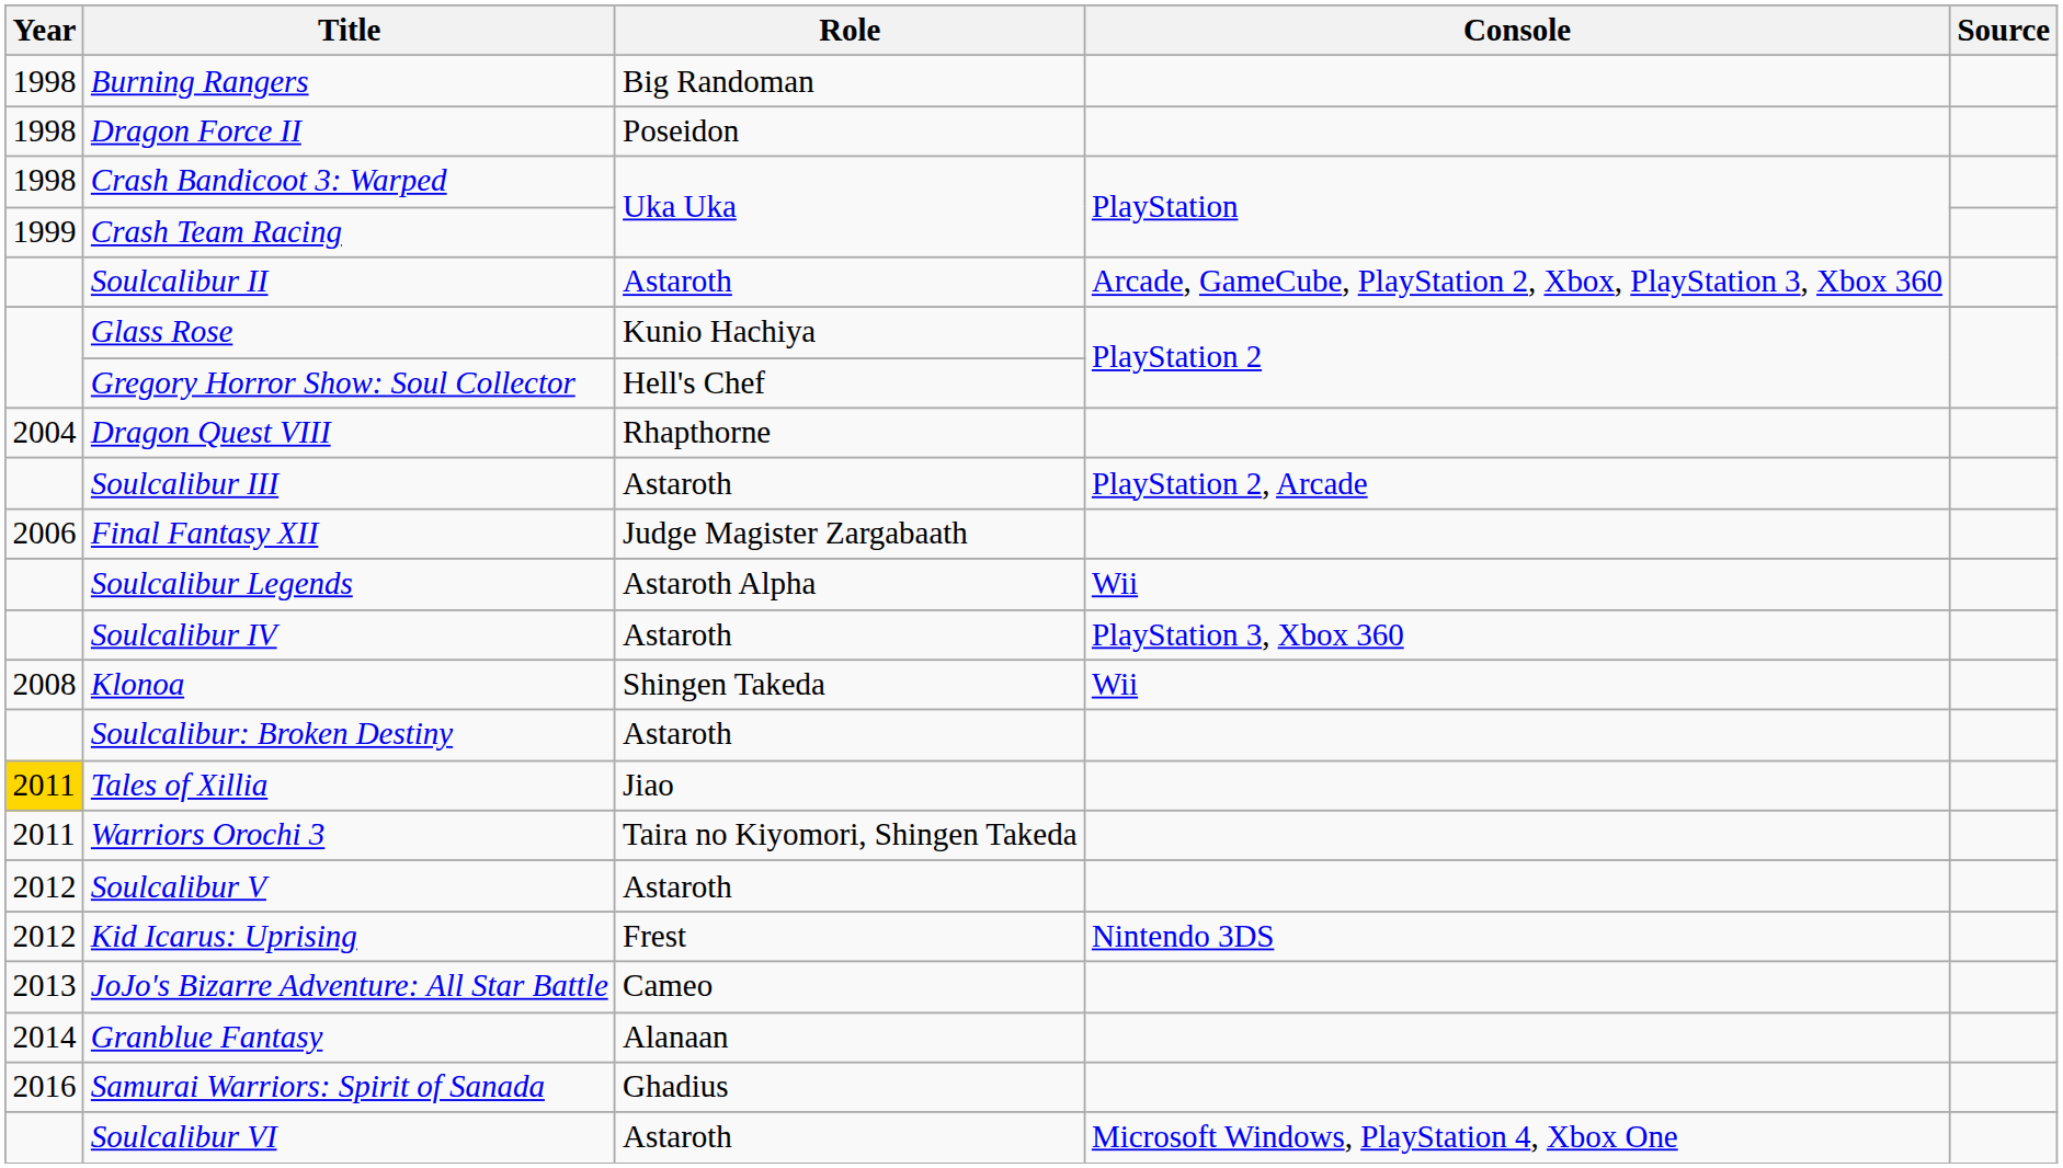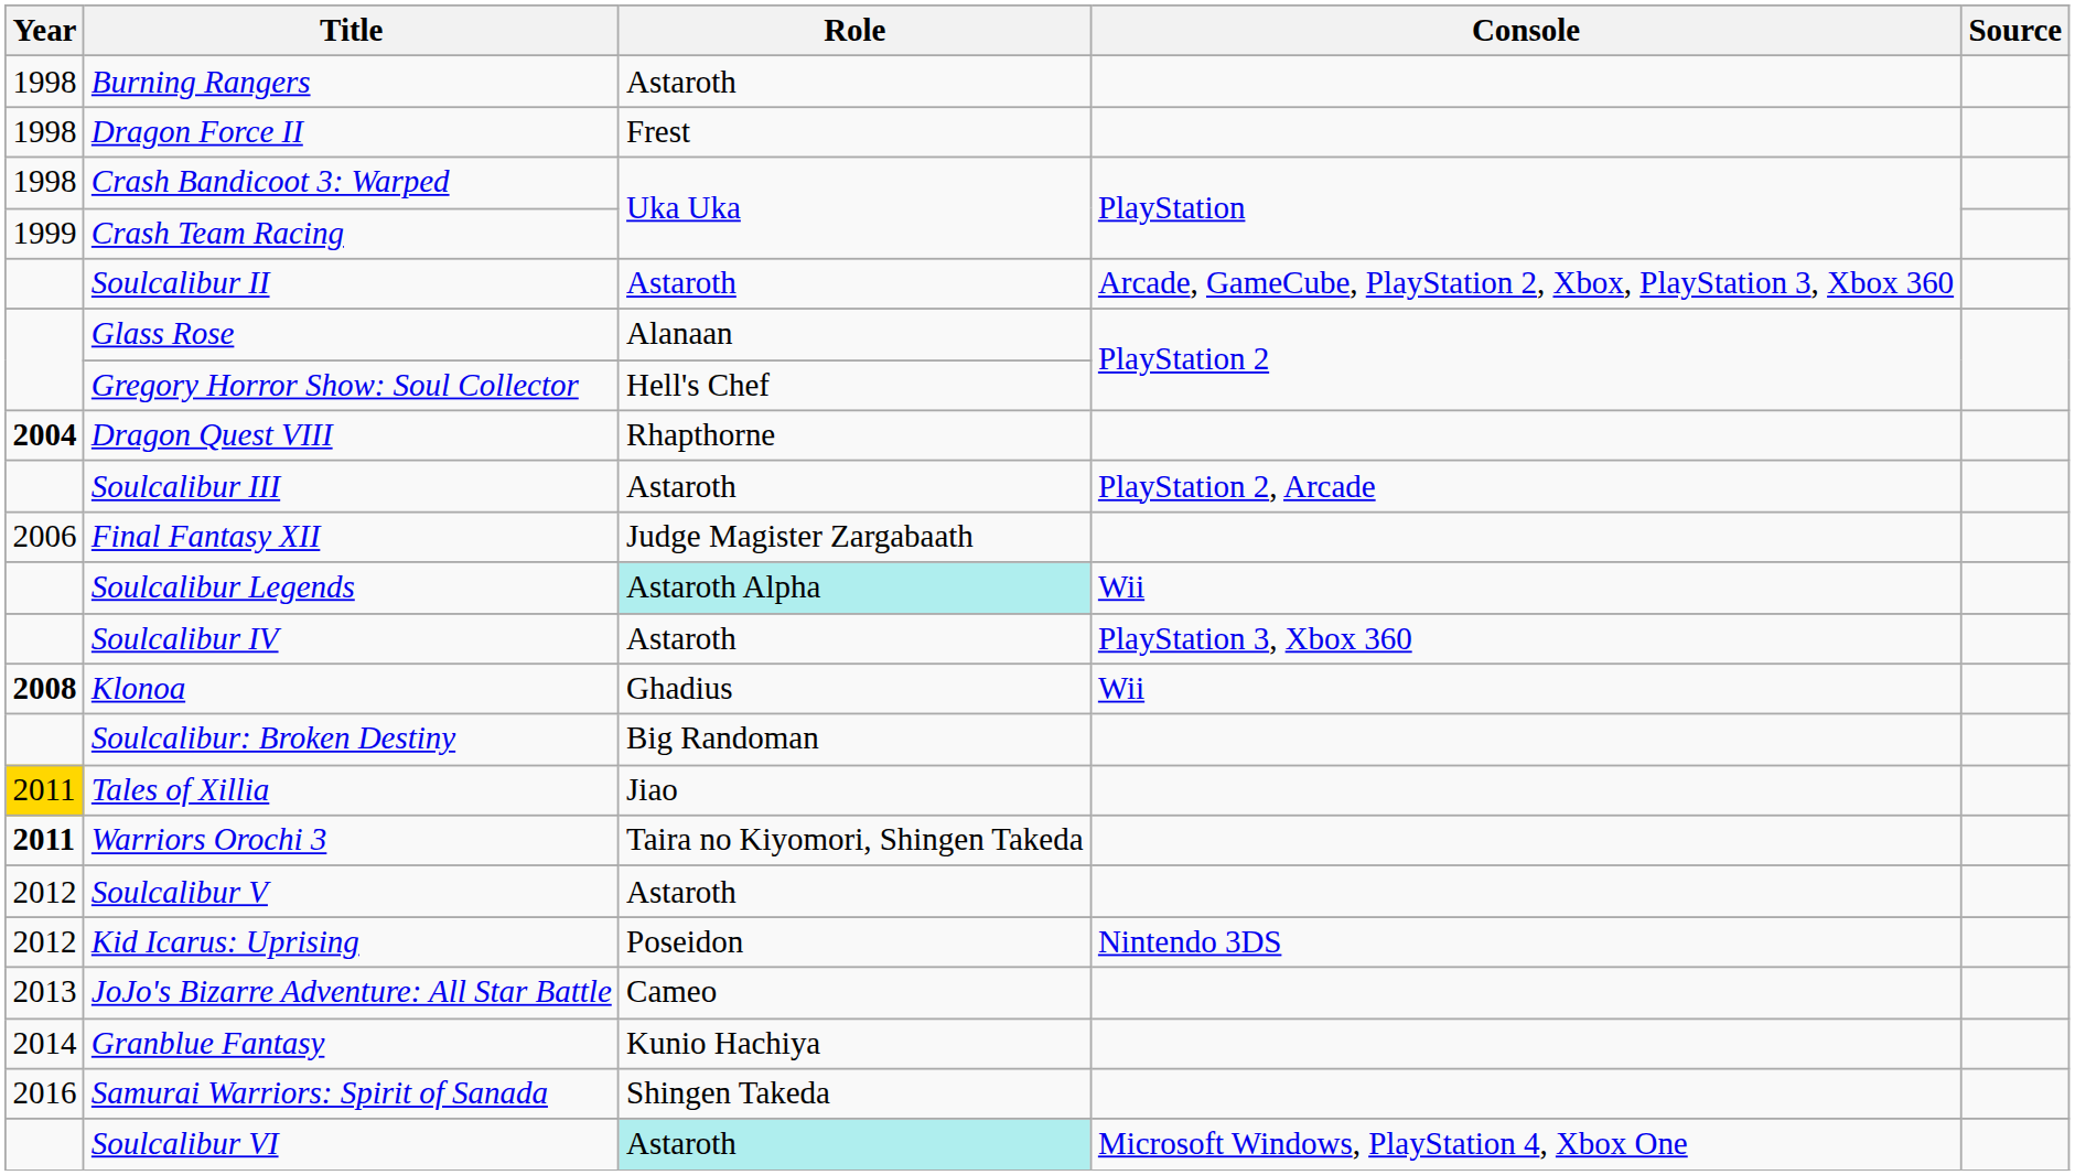Burning Rangers | Role: Big Randoman -> Astaroth
Dragon Force II | Role: Poseidon -> Frest
Glass Rose | Role: Kunio Hachiya -> Alanaan
Dragon Quest VIII | Year: normal -> bold
Soulcalibur Legends | Role: no background -> paleturquoise background
Klonoa | Year: normal -> bold
Klonoa | Role: Shingen Takeda -> Ghadius
Soulcalibur: Broken Destiny | Role: Astaroth -> Big Randoman
Warriors Orochi 3 | Year: normal -> bold
Kid Icarus: Uprising | Role: Frest -> Poseidon
Granblue Fantasy | Role: Alanaan -> Kunio Hachiya
Samurai Warriors: Spirit of Sanada | Role: Ghadius -> Shingen Takeda
Soulcalibur VI | Role: no background -> paleturquoise background
